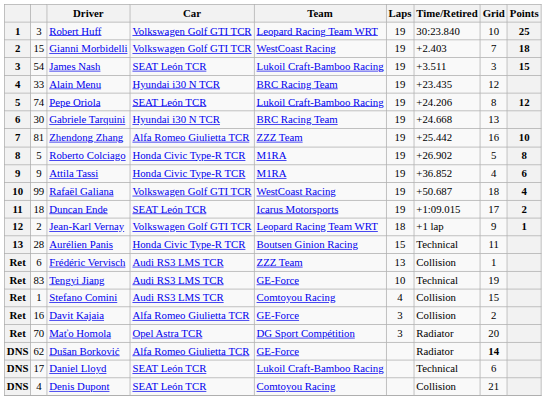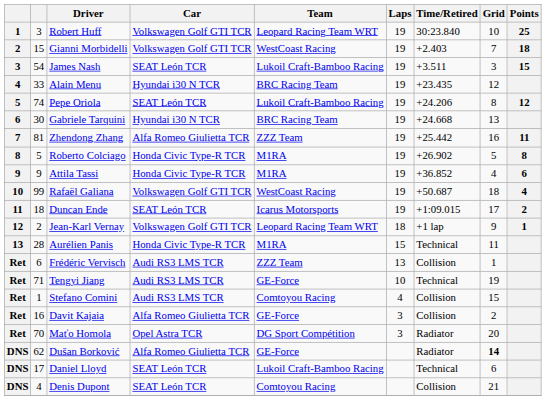Zhendong Zhang | Points: 10 -> 11
Aurélien Panis | Team: Boutsen Ginion Racing -> M1RA
Tengyi Jiang | column 2: 83 -> 71
